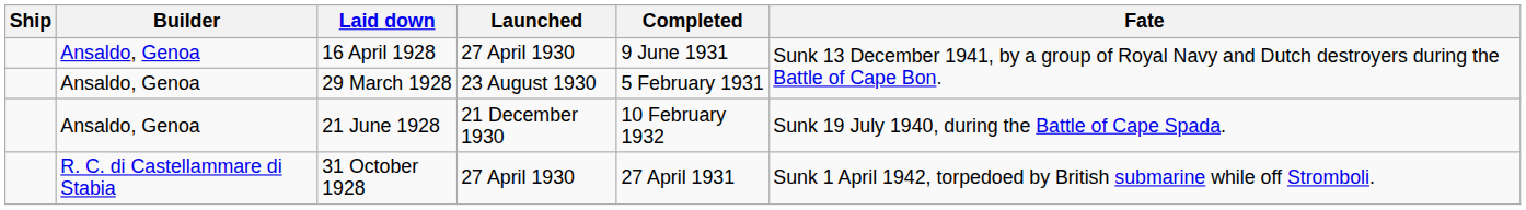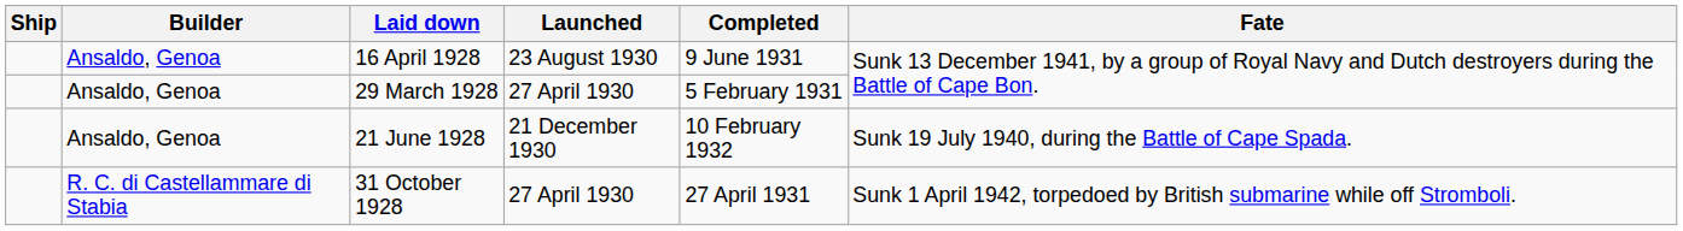16 April 1928 | Launched: 27 April 1930 -> 23 August 1930
29 March 1928 | Launched: 23 August 1930 -> 27 April 1930
